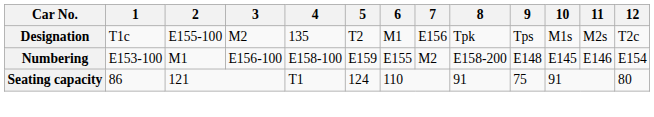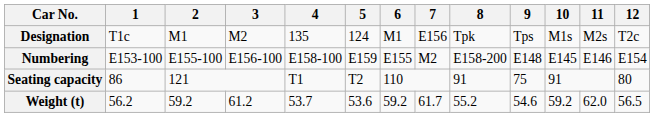Designation | 2: E155-100 -> M1
Designation | 5: T2 -> 124
Numbering | 2: M1 -> E155-100
Seating capacity | 5: 124 -> T2
+ row: Weight (t) | 56.2 | 59.2 | 61.2 | 53.7 | 53.6 | 59.2 | 61.7 | 55.2 | 54.6 | 59.2 | 62.0 | 56.5
